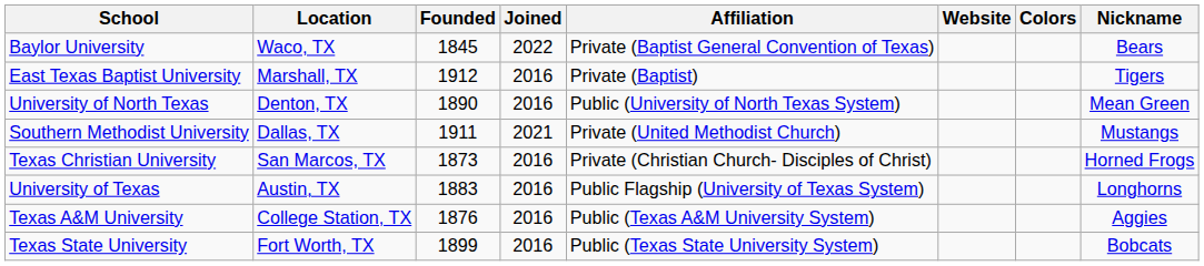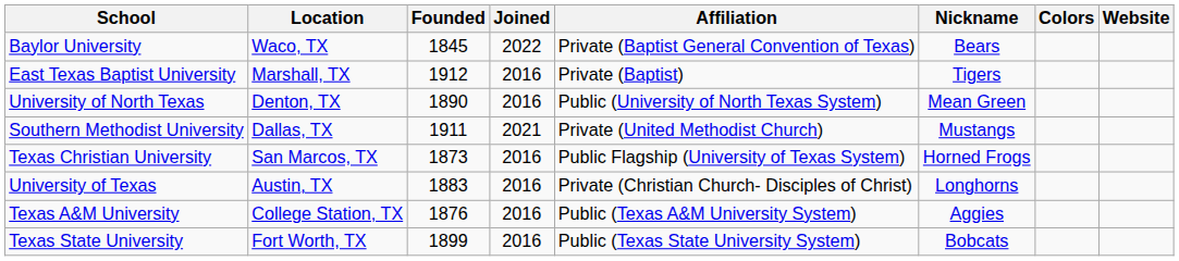columns swapped: Nickname <-> Website
Texas Christian University | Affiliation: Private (Christian Church- Disciples of Christ) -> Public Flagship (University of Texas System)
University of Texas | Affiliation: Public Flagship (University of Texas System) -> Private (Christian Church- Disciples of Christ)
